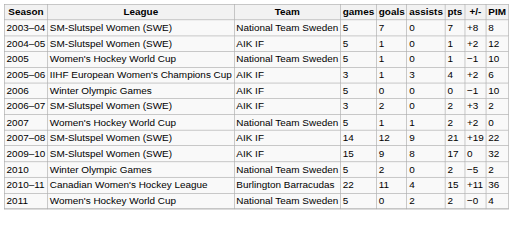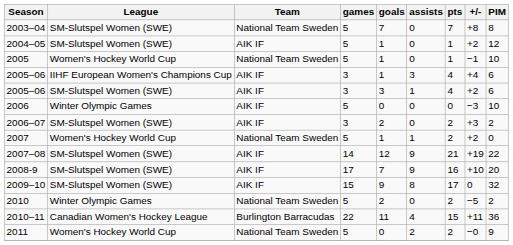2005–06 / IIHF European Women's Champions Cup | +/-: +2 -> +4
+ row: 2005–06 | SM-Slutspel Women (SWE) | AIK IF | 3 | 3 | 1 | 4 | +2 | 6
2006 | +/-: −1 -> −3
+ row: 2008-9 | SM-Slutspel Women (SWE) | AIK IF | 17 | 7 | 9 | 16 | +10 | 20
2011 | PIM: 4 -> 9
